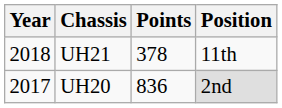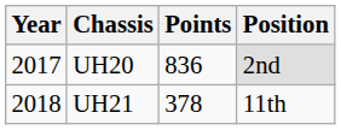rows swapped: UH20 <-> UH21
